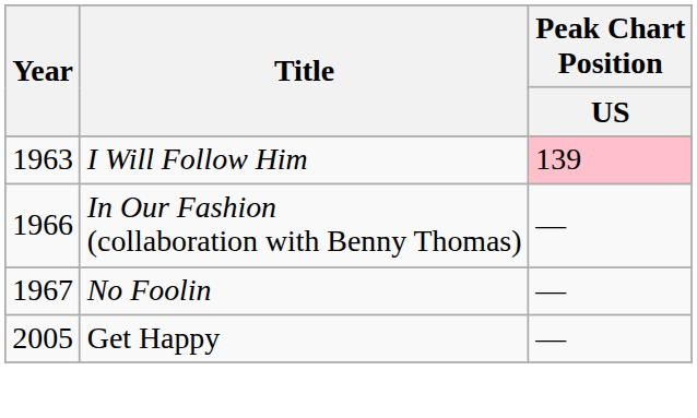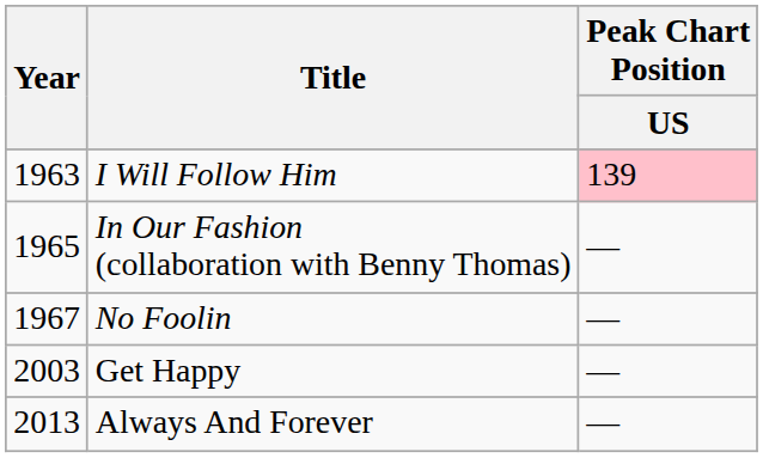In Our Fashion (collaboration with Benny Thomas) | Year: 1966 -> 1965
Get Happy | Year: 2005 -> 2003
+ row: 2013 | Always And Forever | —
